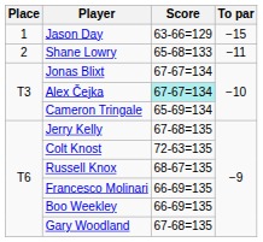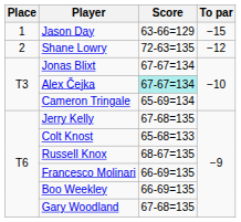Shane Lowry | Score: 65-68=133 -> 72-63=135
Shane Lowry | To par: −11 -> −12
Colt Knost | Score: 72-63=135 -> 65-68=133
